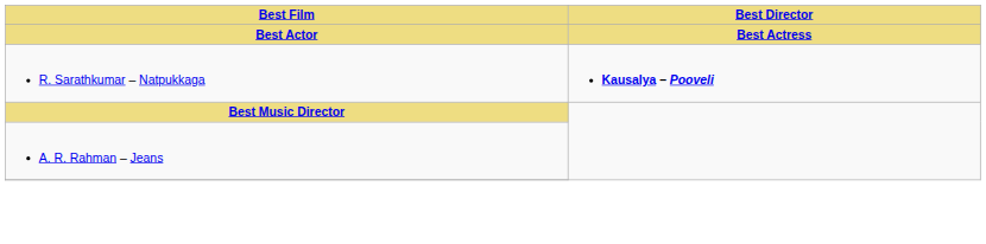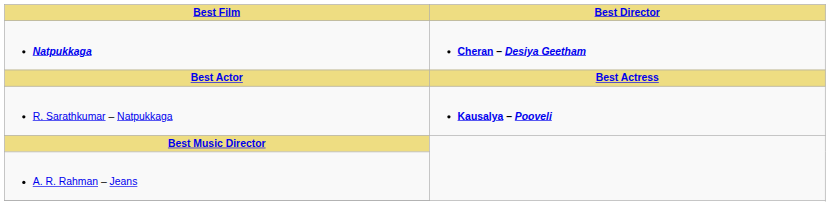+ row: Natpukkaga | Cheran – Desiya Geetham
